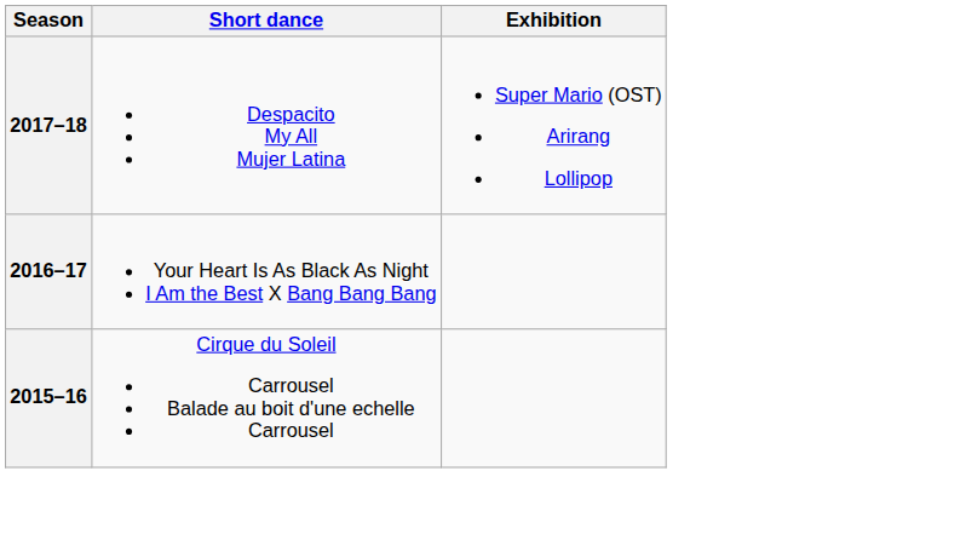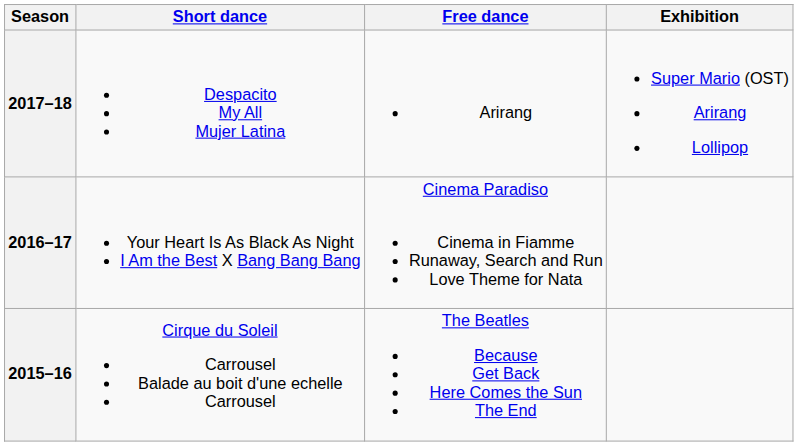+ column: Free dance | Arirang | Cinema Paradiso Cinema in Fiamme Runaway, Search and Run Love Theme for Nata | The Beatles Because Get Back Here Comes the Sun The End
